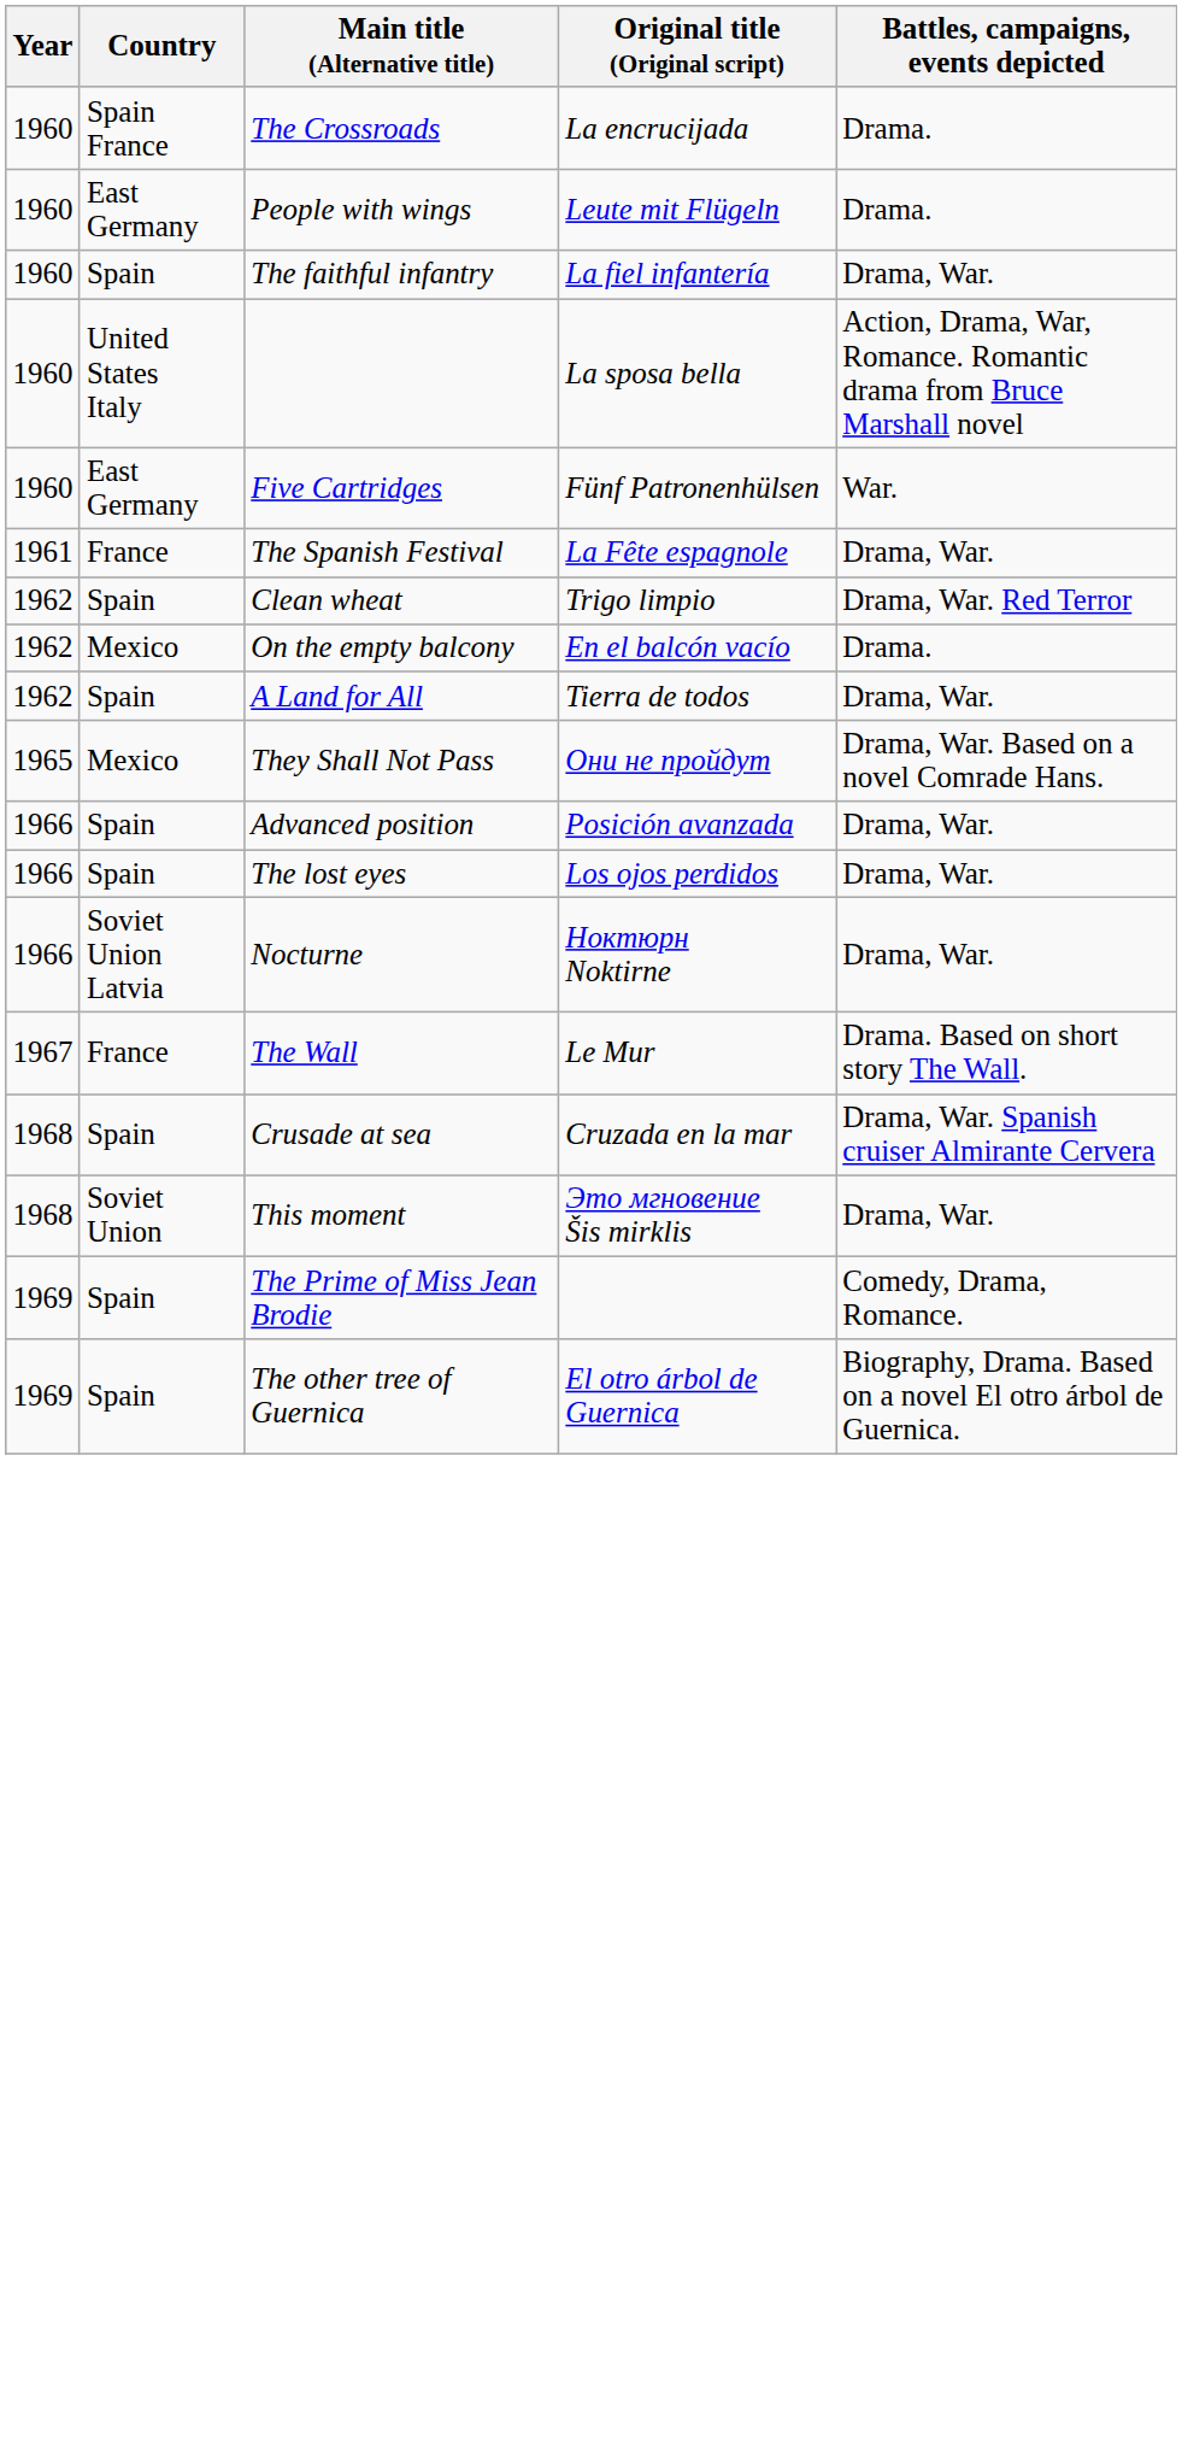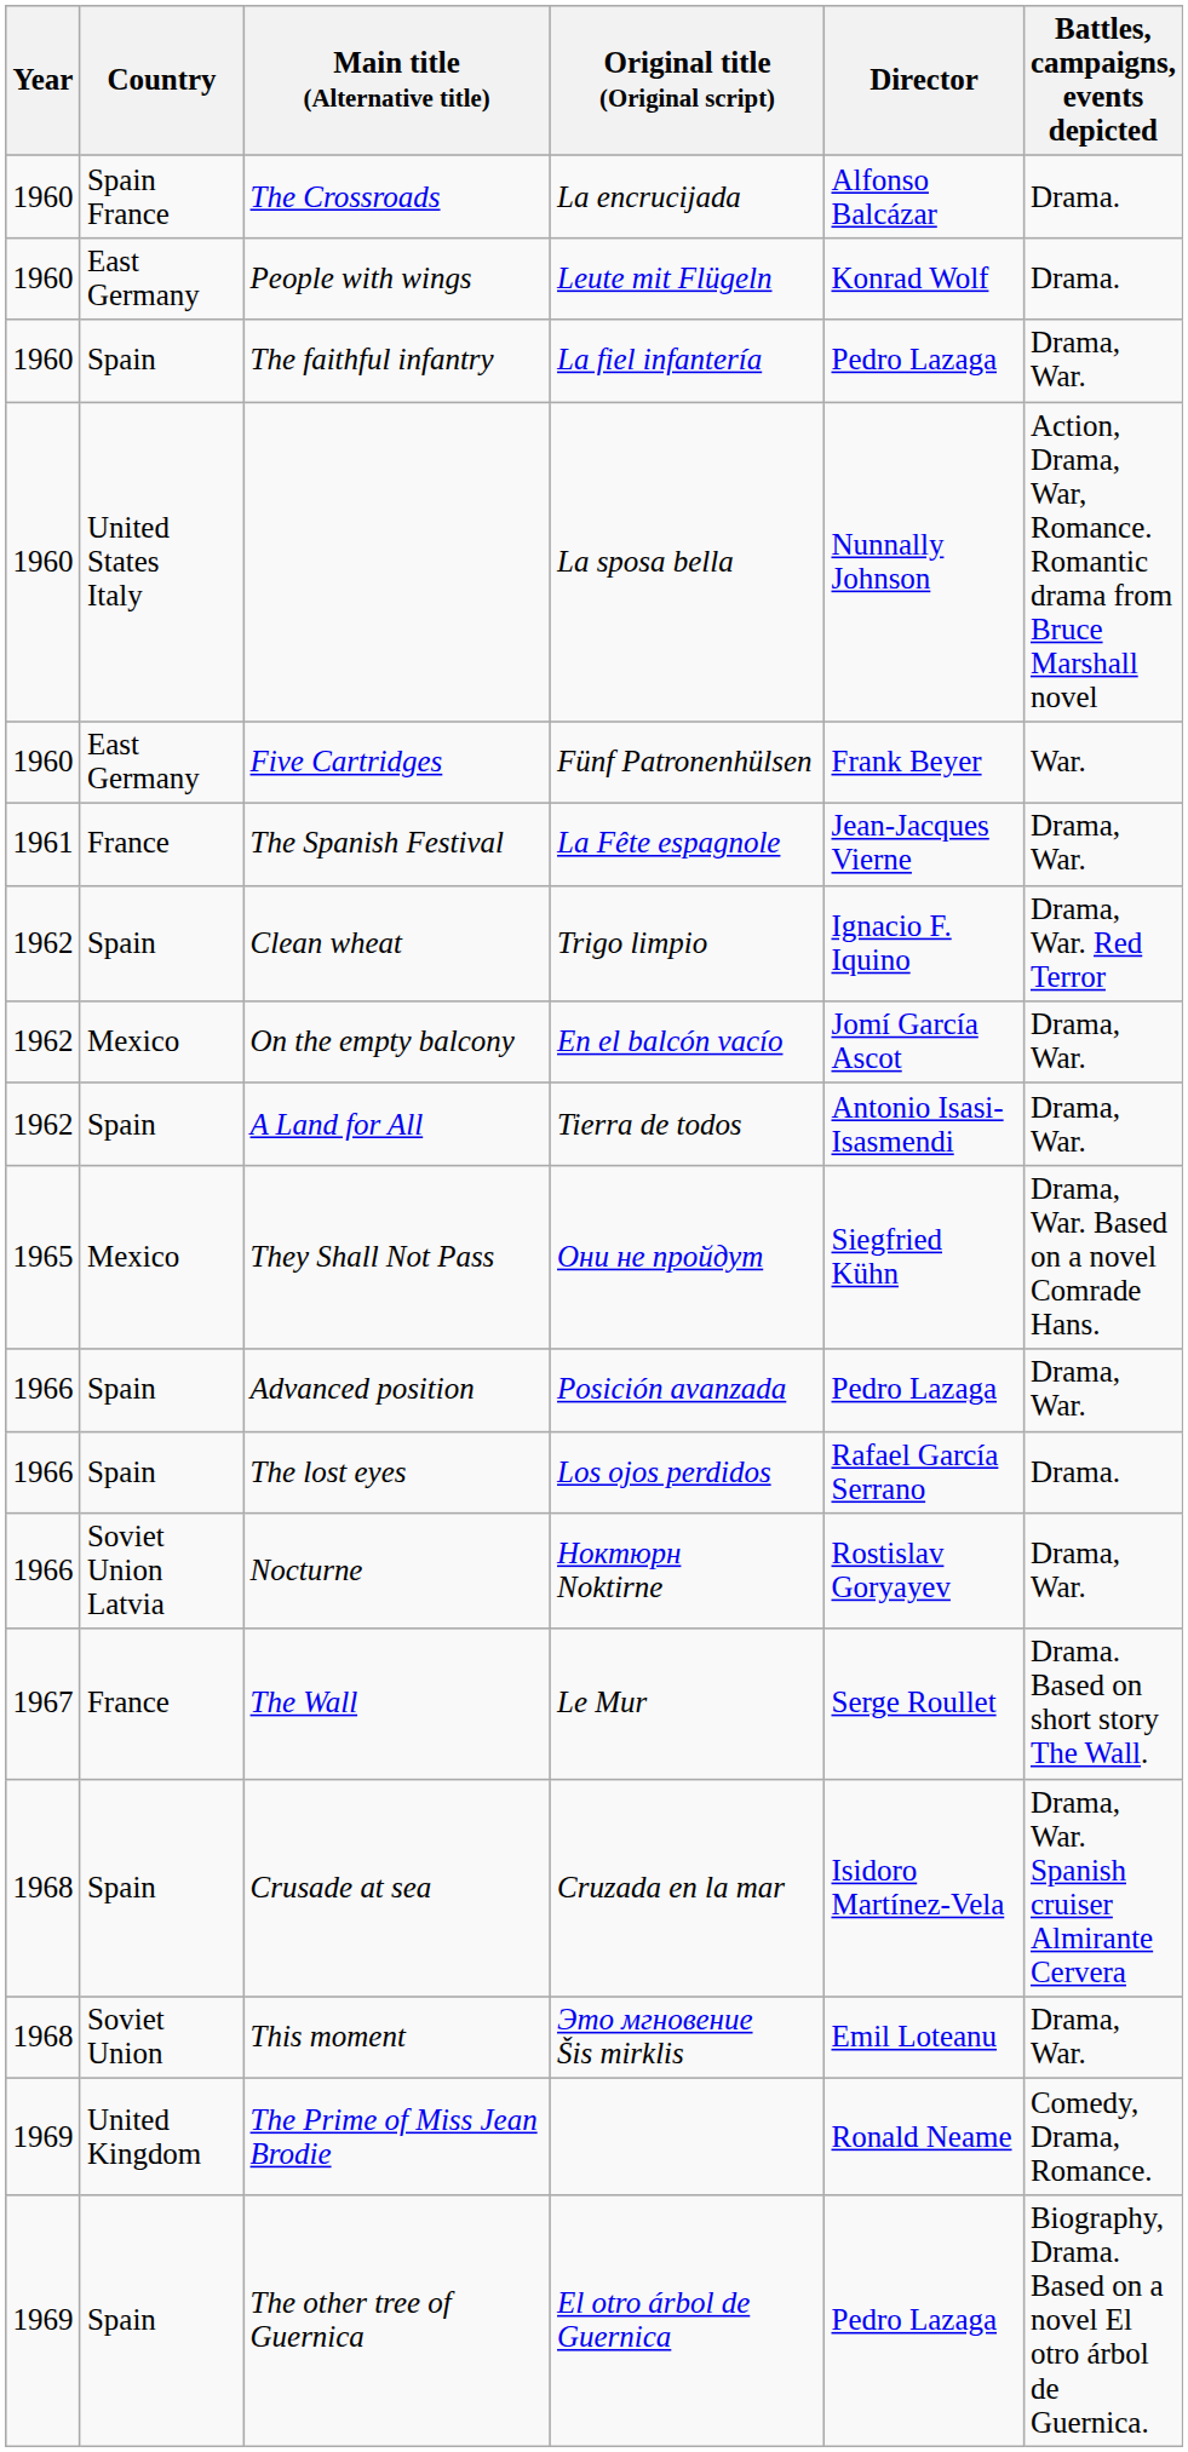+ column: Director | Alfonso Balcázar | Konrad Wolf | Pedro Lazaga | Nunnally Johnson | Frank Beyer | Jean-Jacques Vierne | Ignacio F. Iquino | Jomí García Ascot | Antonio Isasi-Isasmendi | Siegfried Kühn | Pedro Lazaga | Rafael García Serrano | Rostislav Goryayev | Serge Roullet | Isidoro Martínez-Vela | Emil Loteanu | Ronald Neame | Pedro Lazaga
On the empty balcony | Battles, campaigns, events depicted: Drama. -> Drama, War.
The lost eyes | Battles, campaigns, events depicted: Drama, War. -> Drama.
The Prime of Miss Jean Brodie | Country: Spain -> United Kingdom
